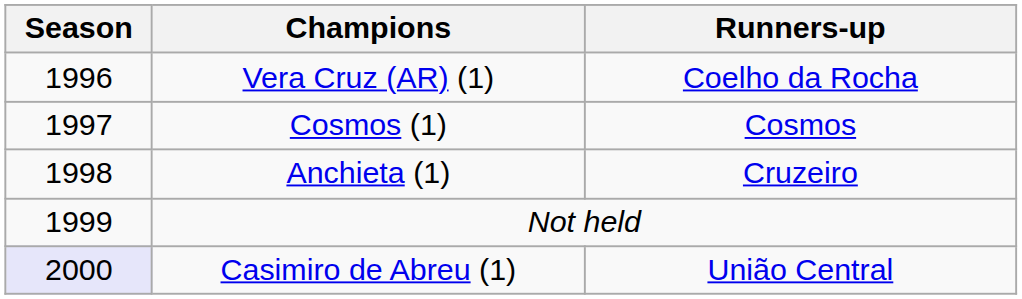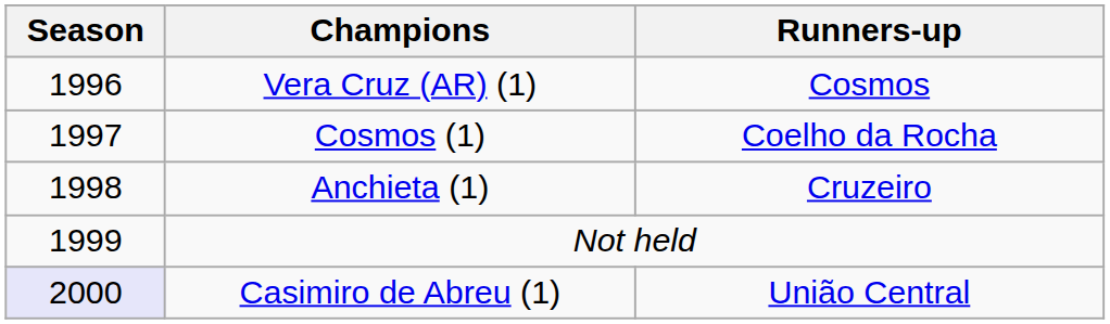Vera Cruz (AR) (1) | Runners-up: Coelho da Rocha -> Cosmos
Cosmos (1) | Runners-up: Cosmos -> Coelho da Rocha
